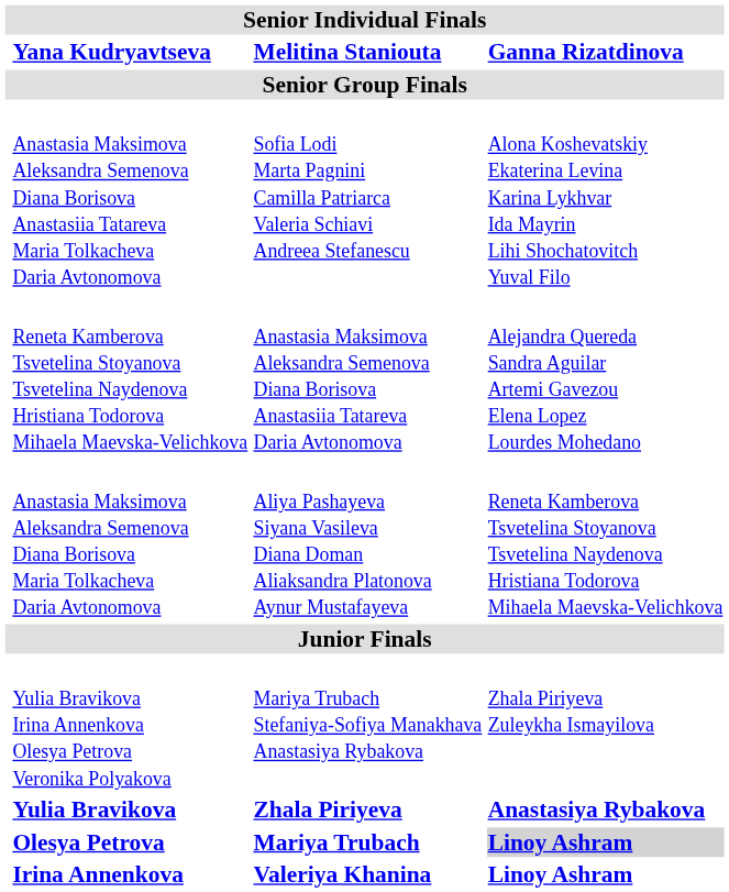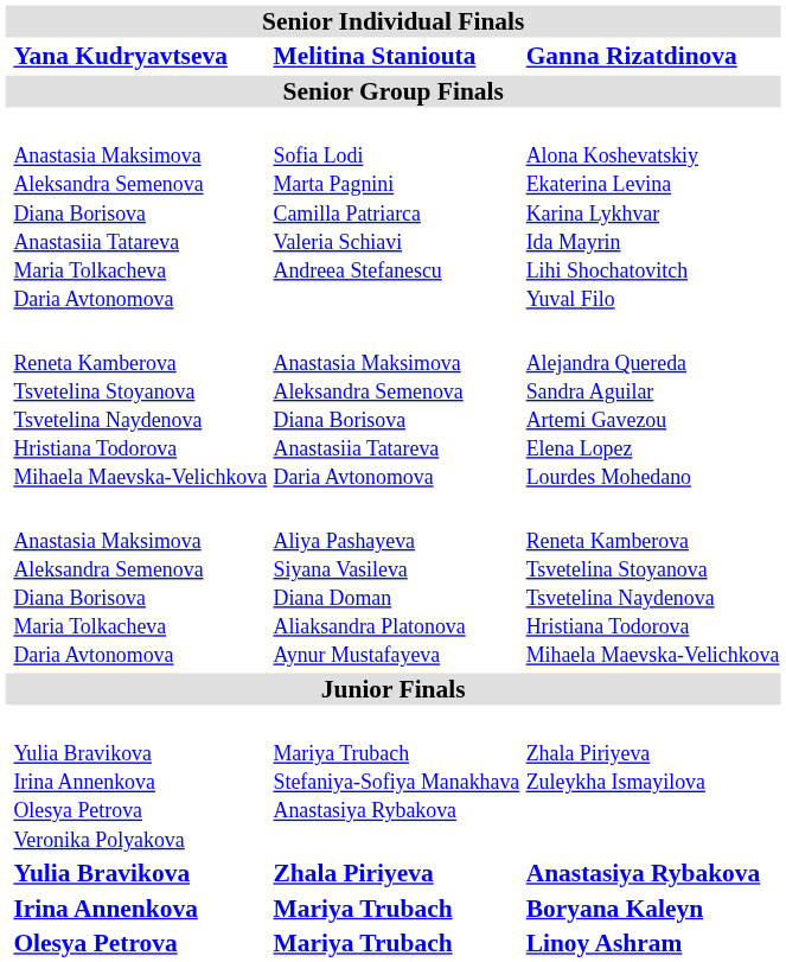+ row: Irina Annenkova | Mariya Trubach | Boryana Kaleyn
Olesya Petrova | column 4: lightgrey background -> no background
- row: Irina Annenkova | Valeriya Khanina | Linoy Ashram
